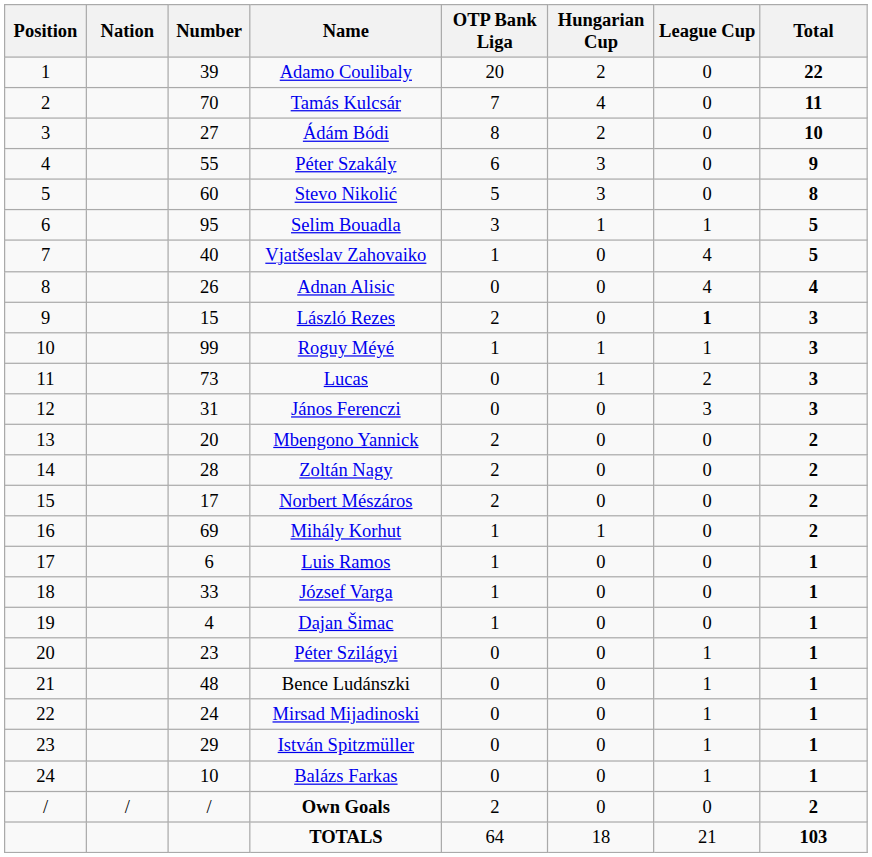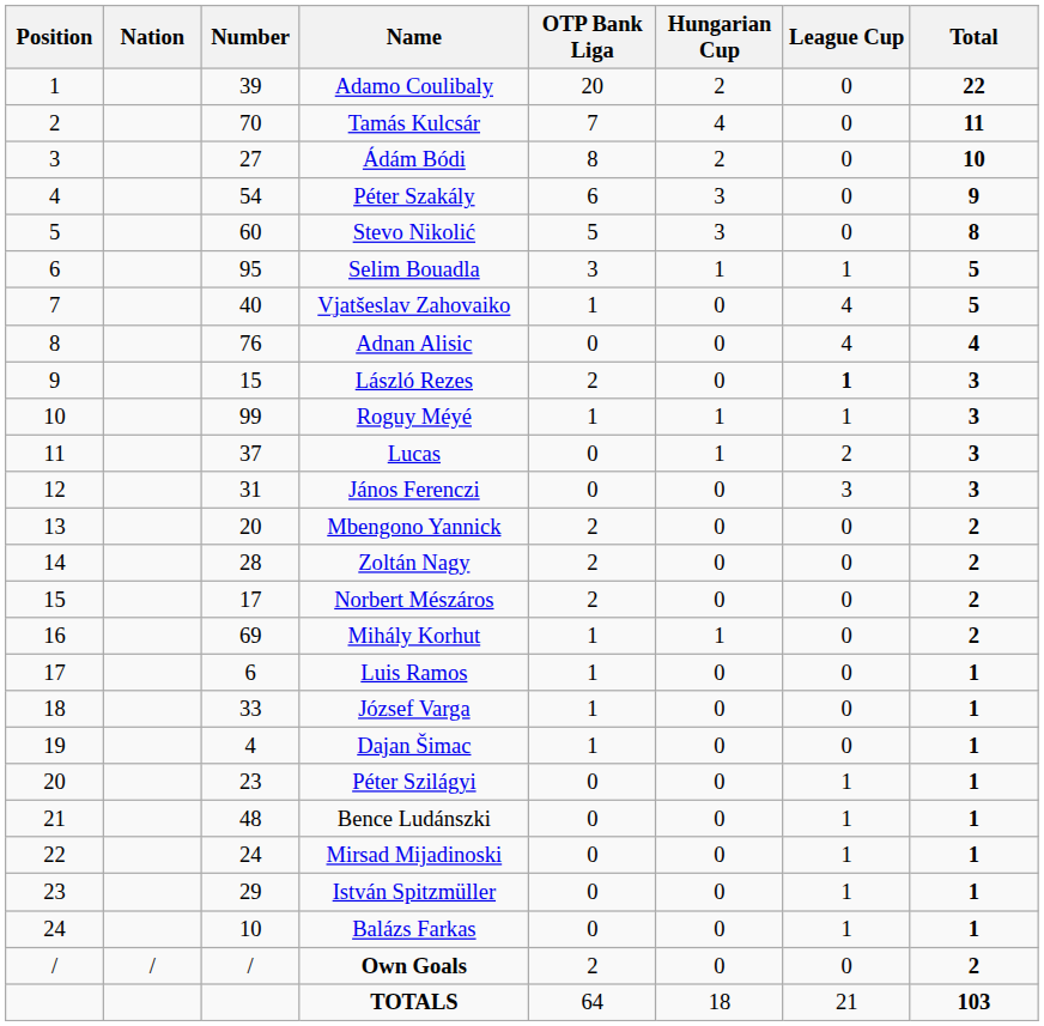Péter Szakály | Number: 55 -> 54
Adnan Alisic | Number: 26 -> 76
Lucas | Number: 73 -> 37
